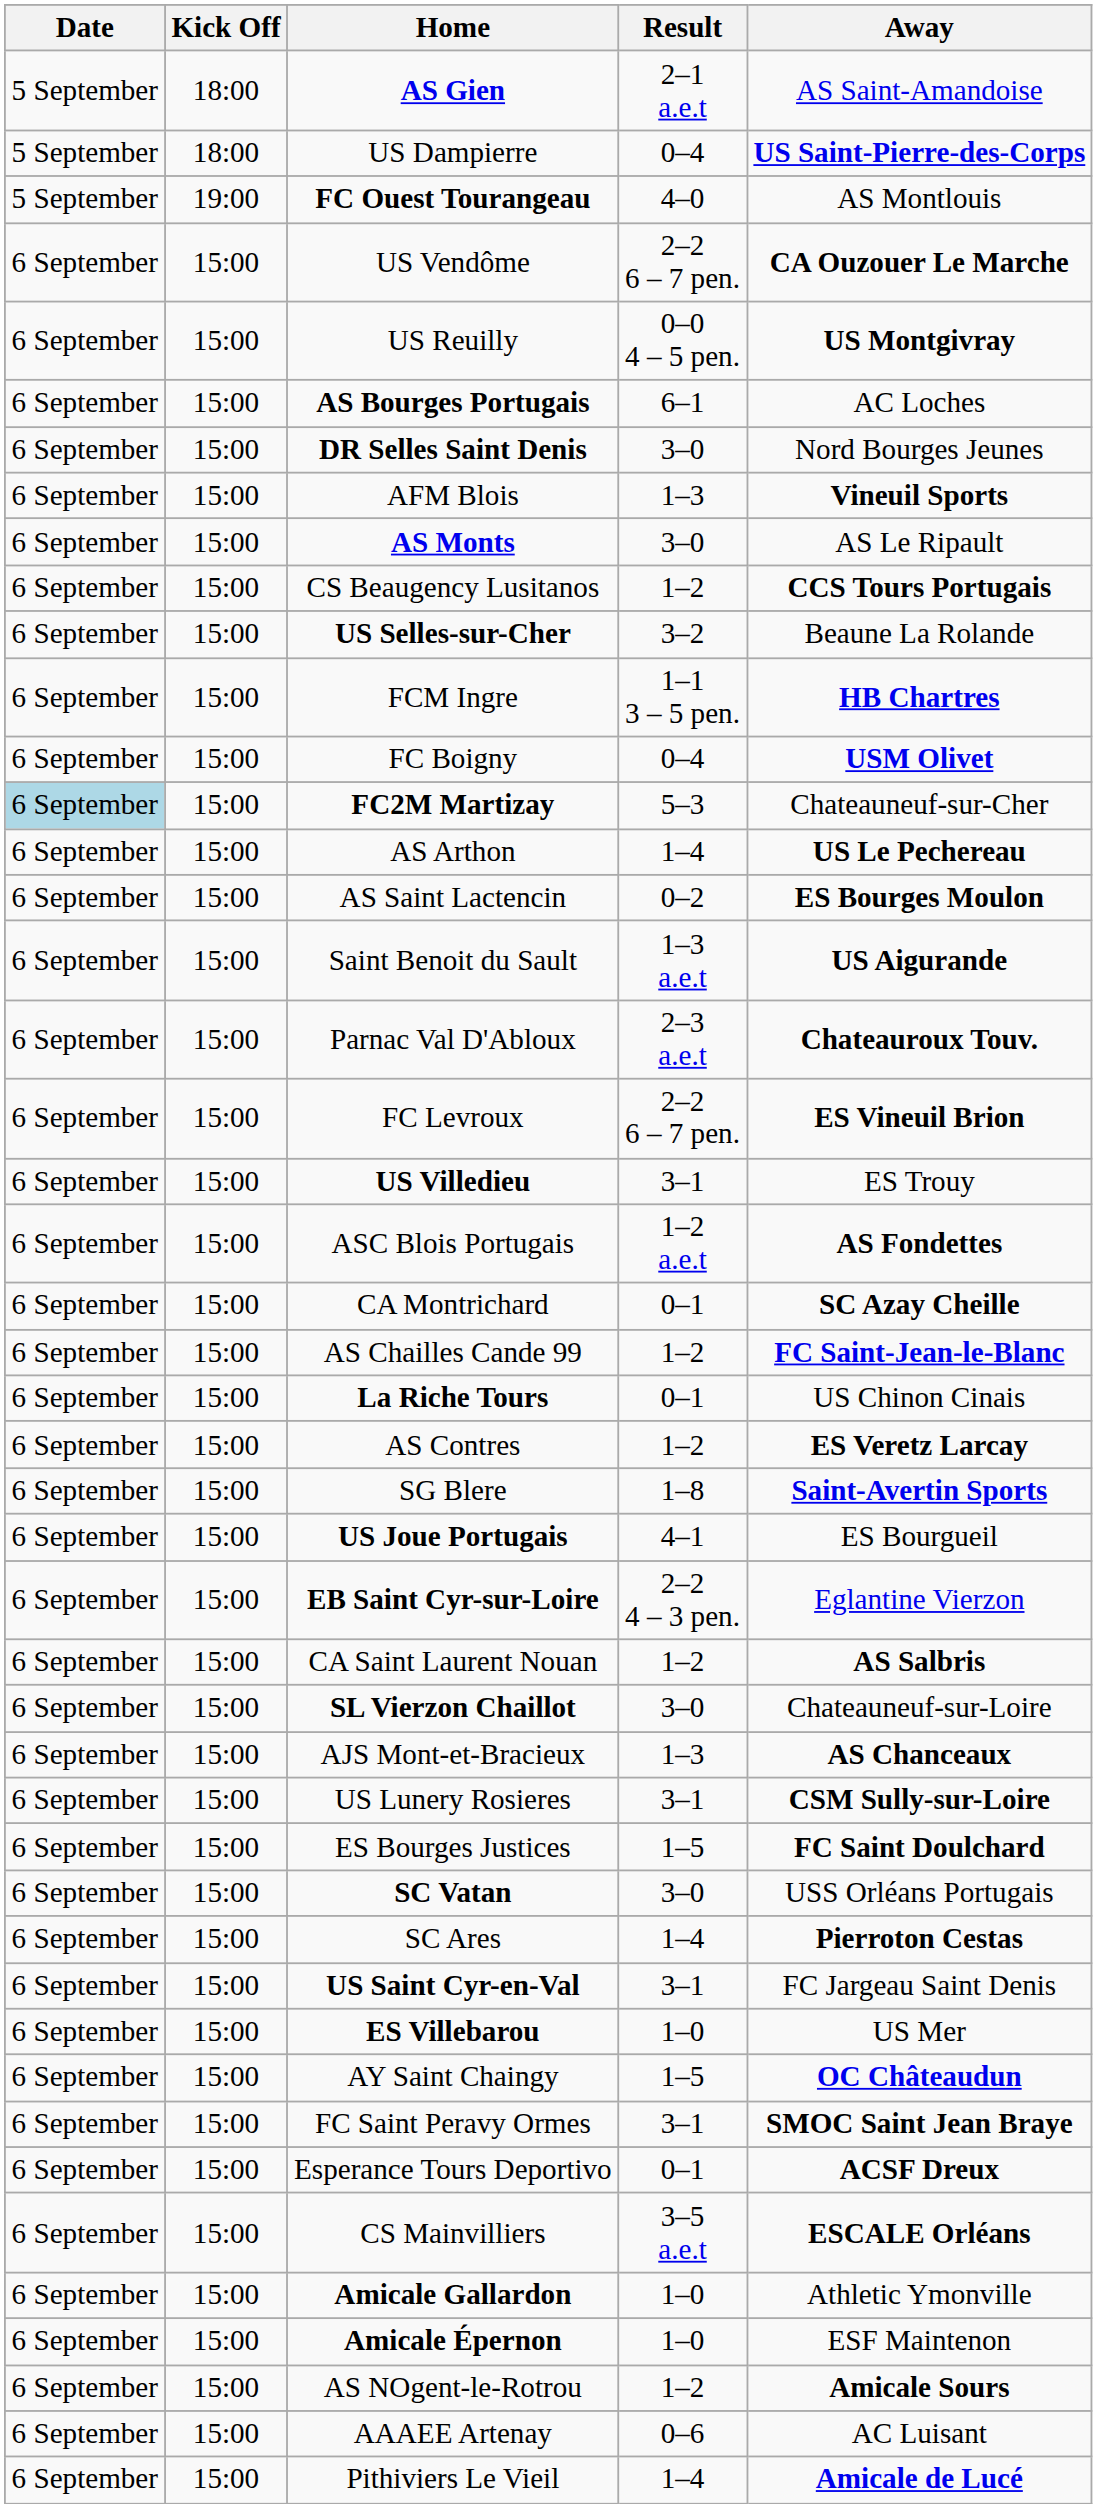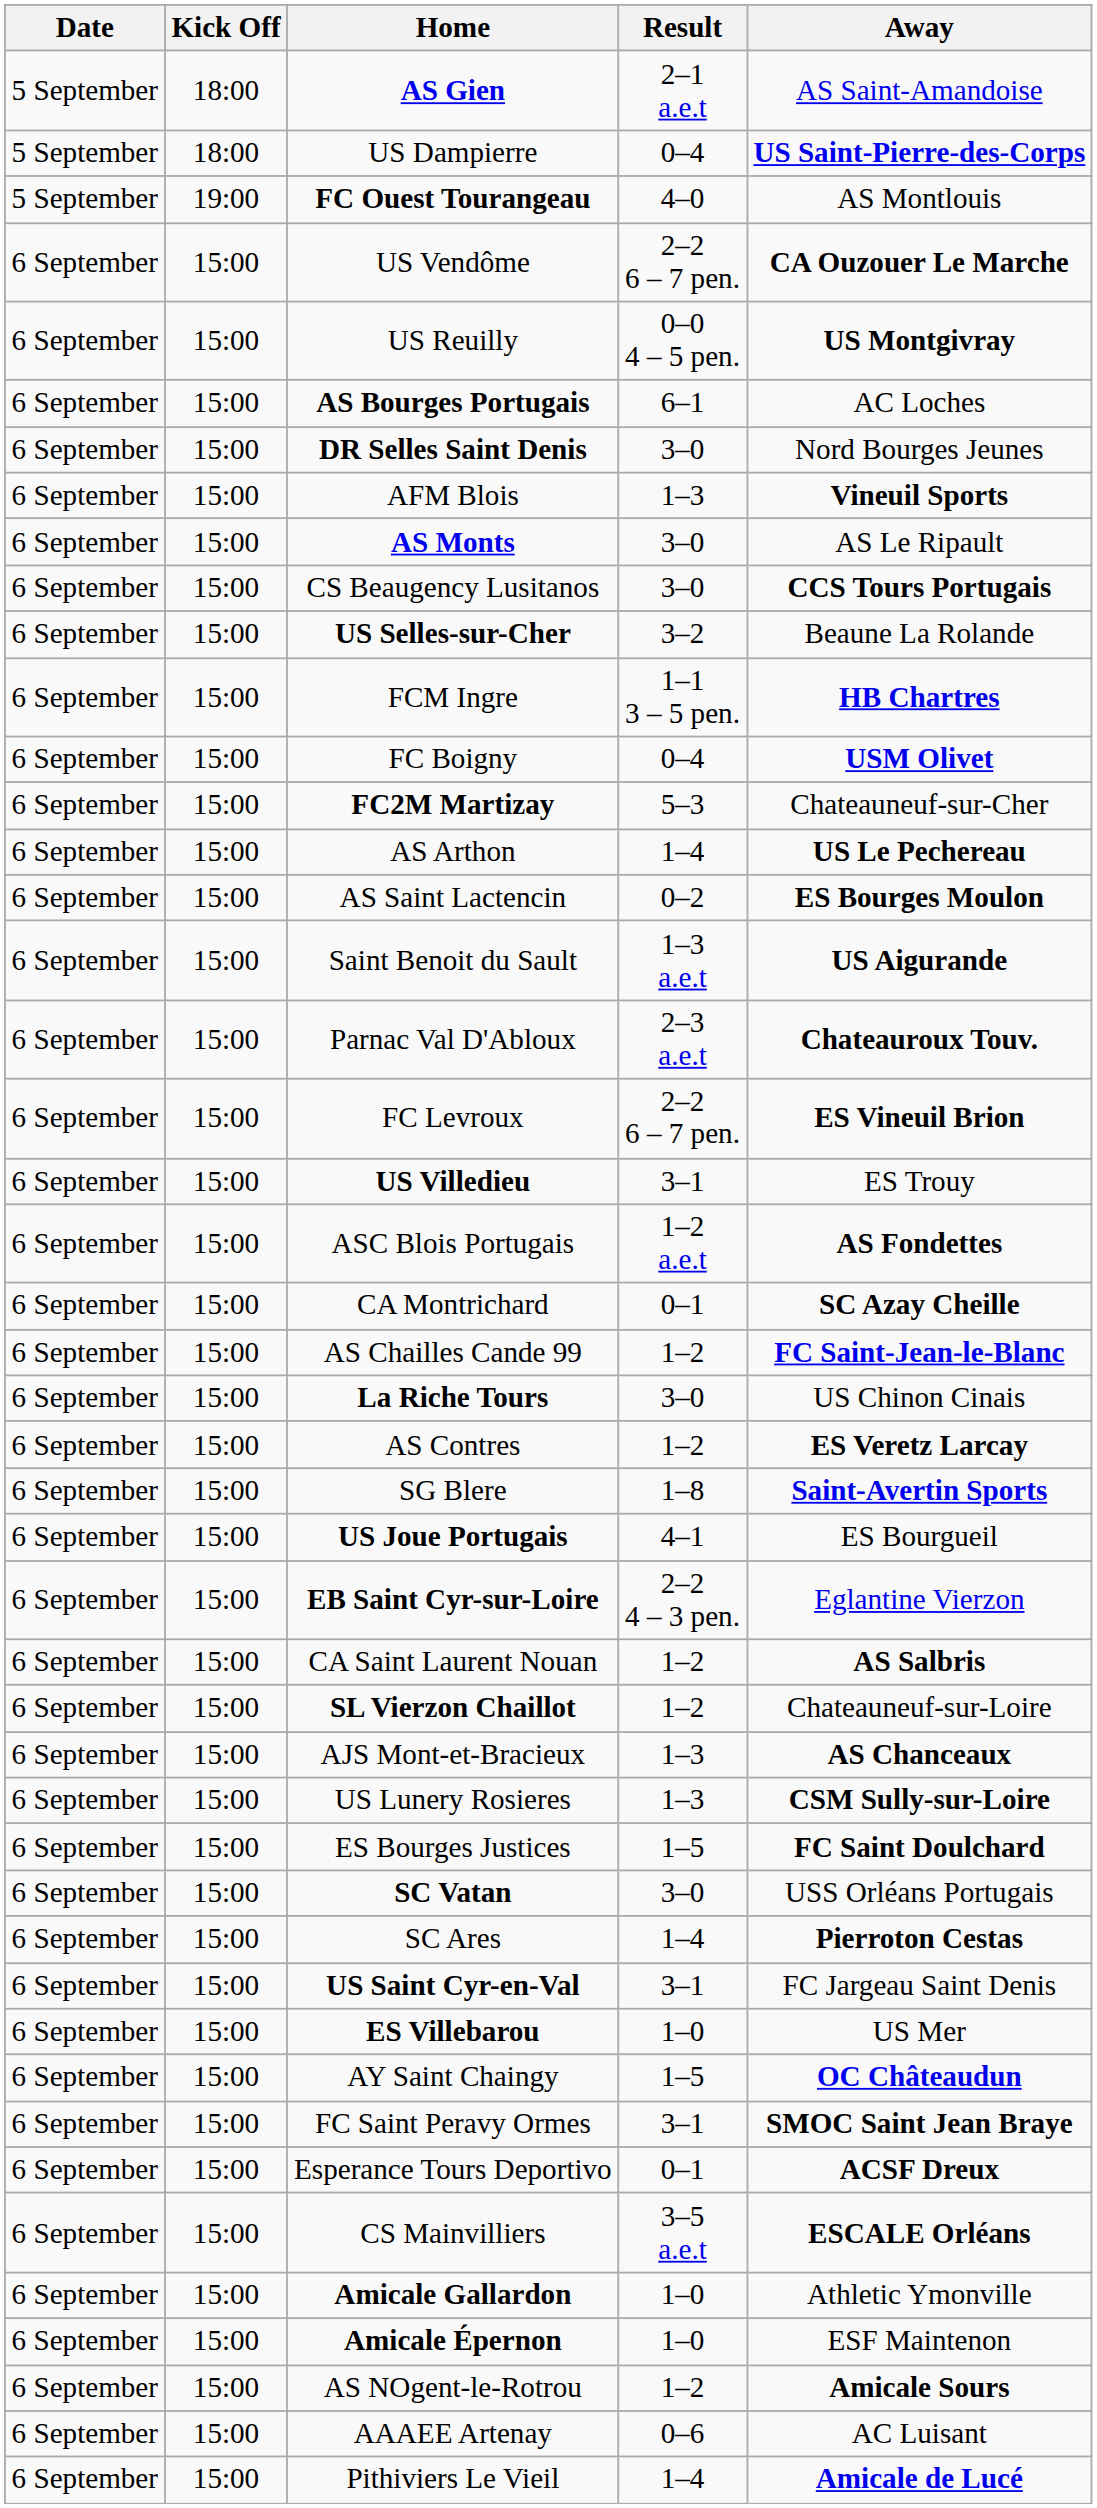CS Beaugency Lusitanos | Result: 1–2 -> 3–0
FC2M Martizay | Date: lightblue background -> no background
La Riche Tours | Result: 0–1 -> 3–0
SL Vierzon Chaillot | Result: 3–0 -> 1–2
US Lunery Rosieres | Result: 3–1 -> 1–3
